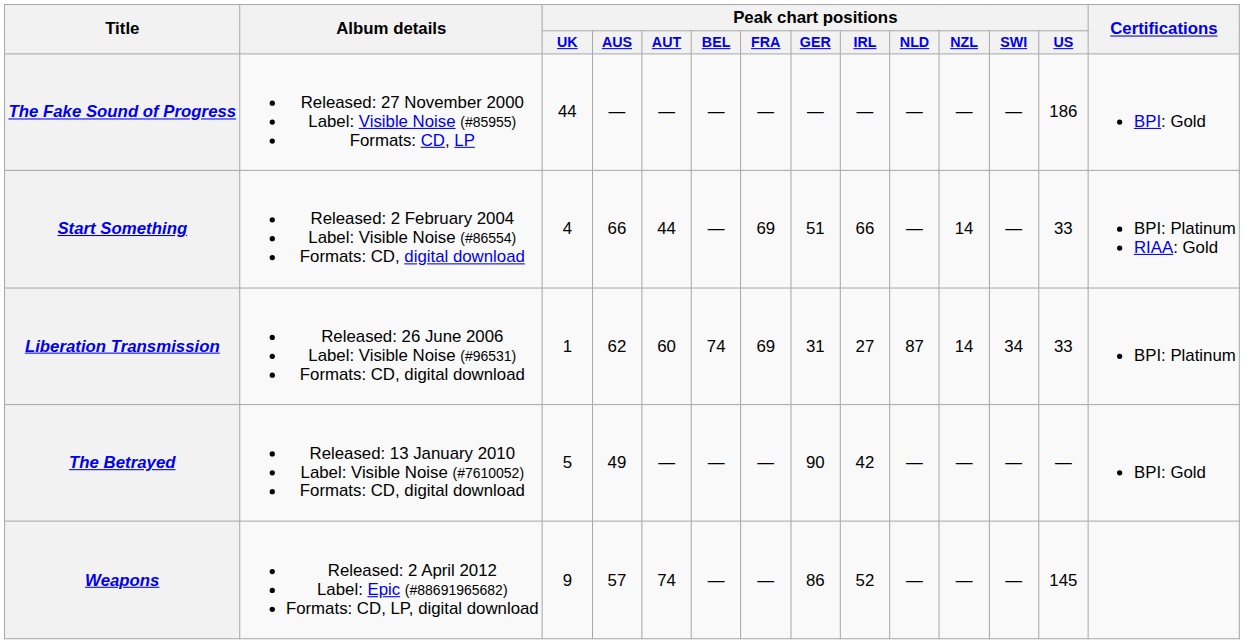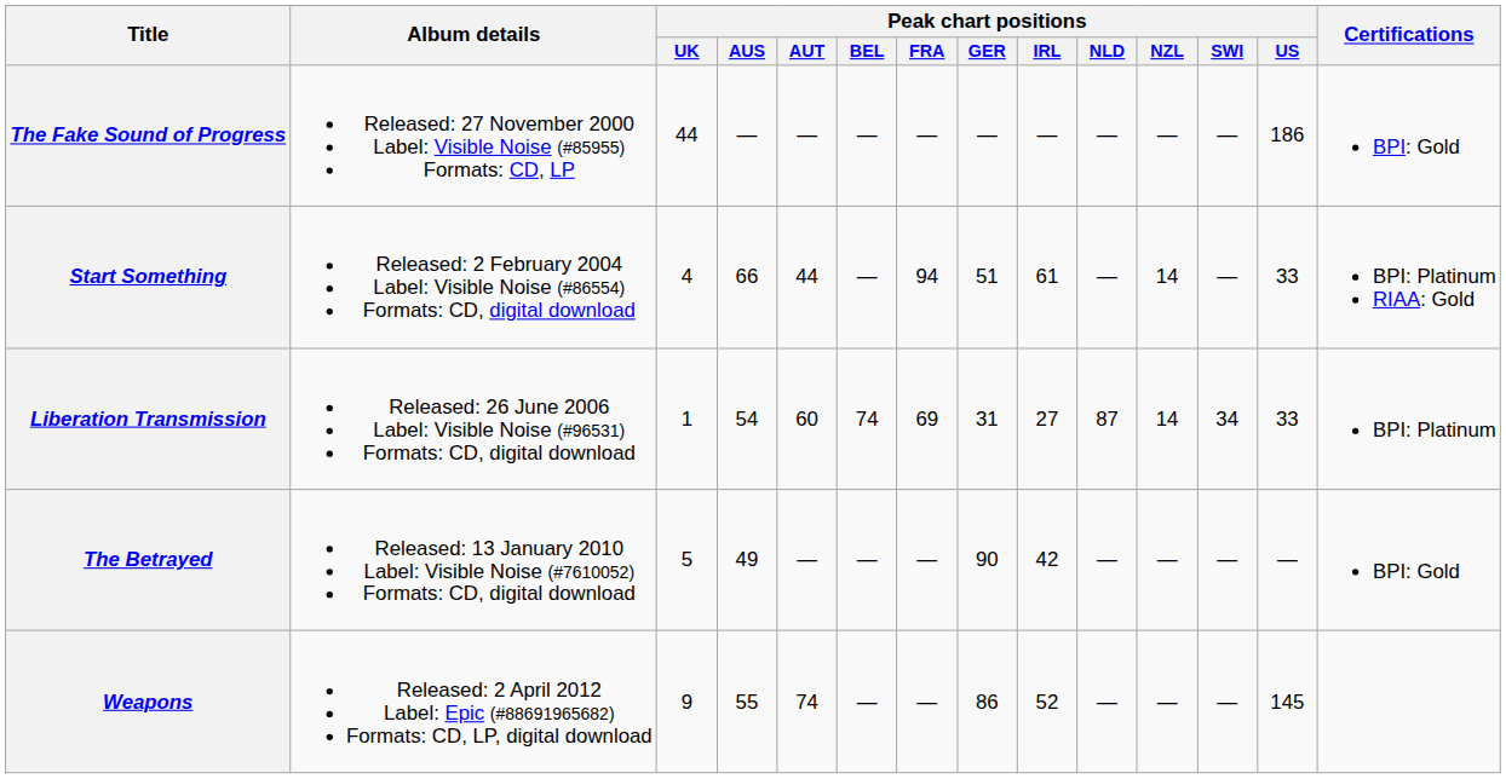Start Something | Peak chart positions / FRA: 69 -> 94
Start Something | Peak chart positions / IRL: 66 -> 61
Liberation Transmission | Peak chart positions / AUS: 62 -> 54
Weapons | Peak chart positions / AUS: 57 -> 55
